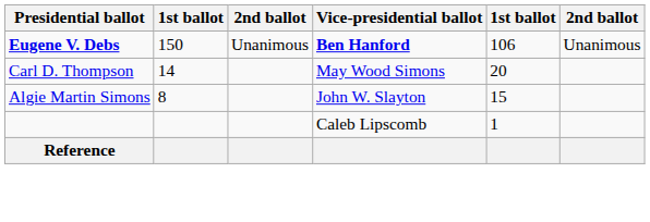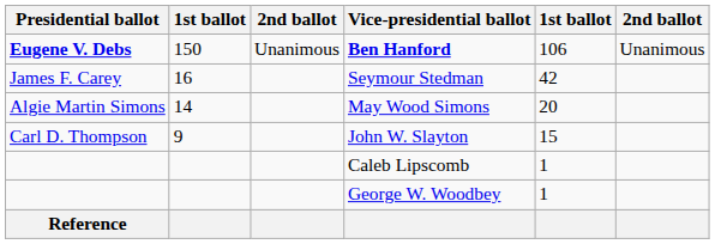+ row: James F. Carey | 16 | Seymour Stedman | 42
May Wood Simons | Presidential ballot: Carl D. Thompson -> Algie Martin Simons
John W. Slayton | Presidential ballot: Algie Martin Simons -> Carl D. Thompson
John W. Slayton | column 2: 8 -> 9
+ row: George W. Woodbey | 1
